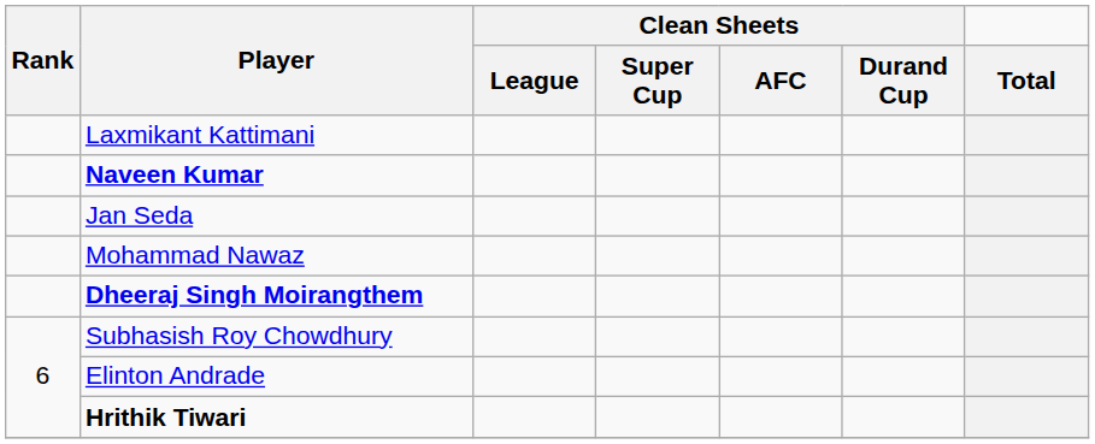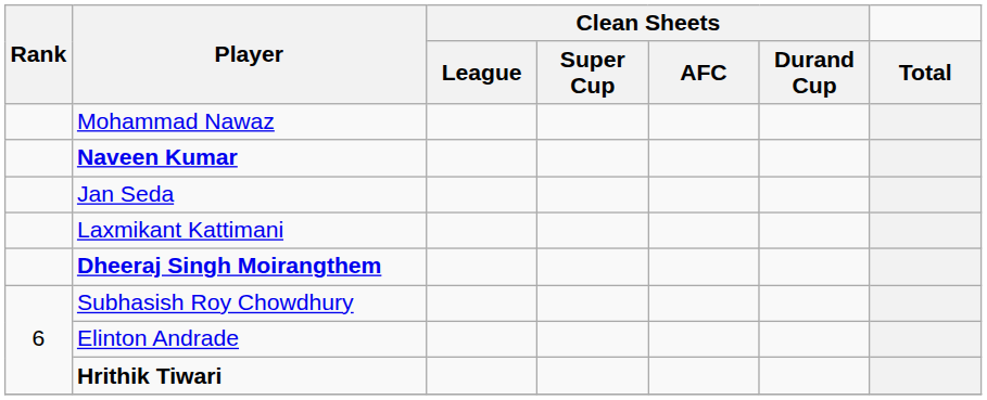rows swapped: Mohammad Nawaz <-> Laxmikant Kattimani
